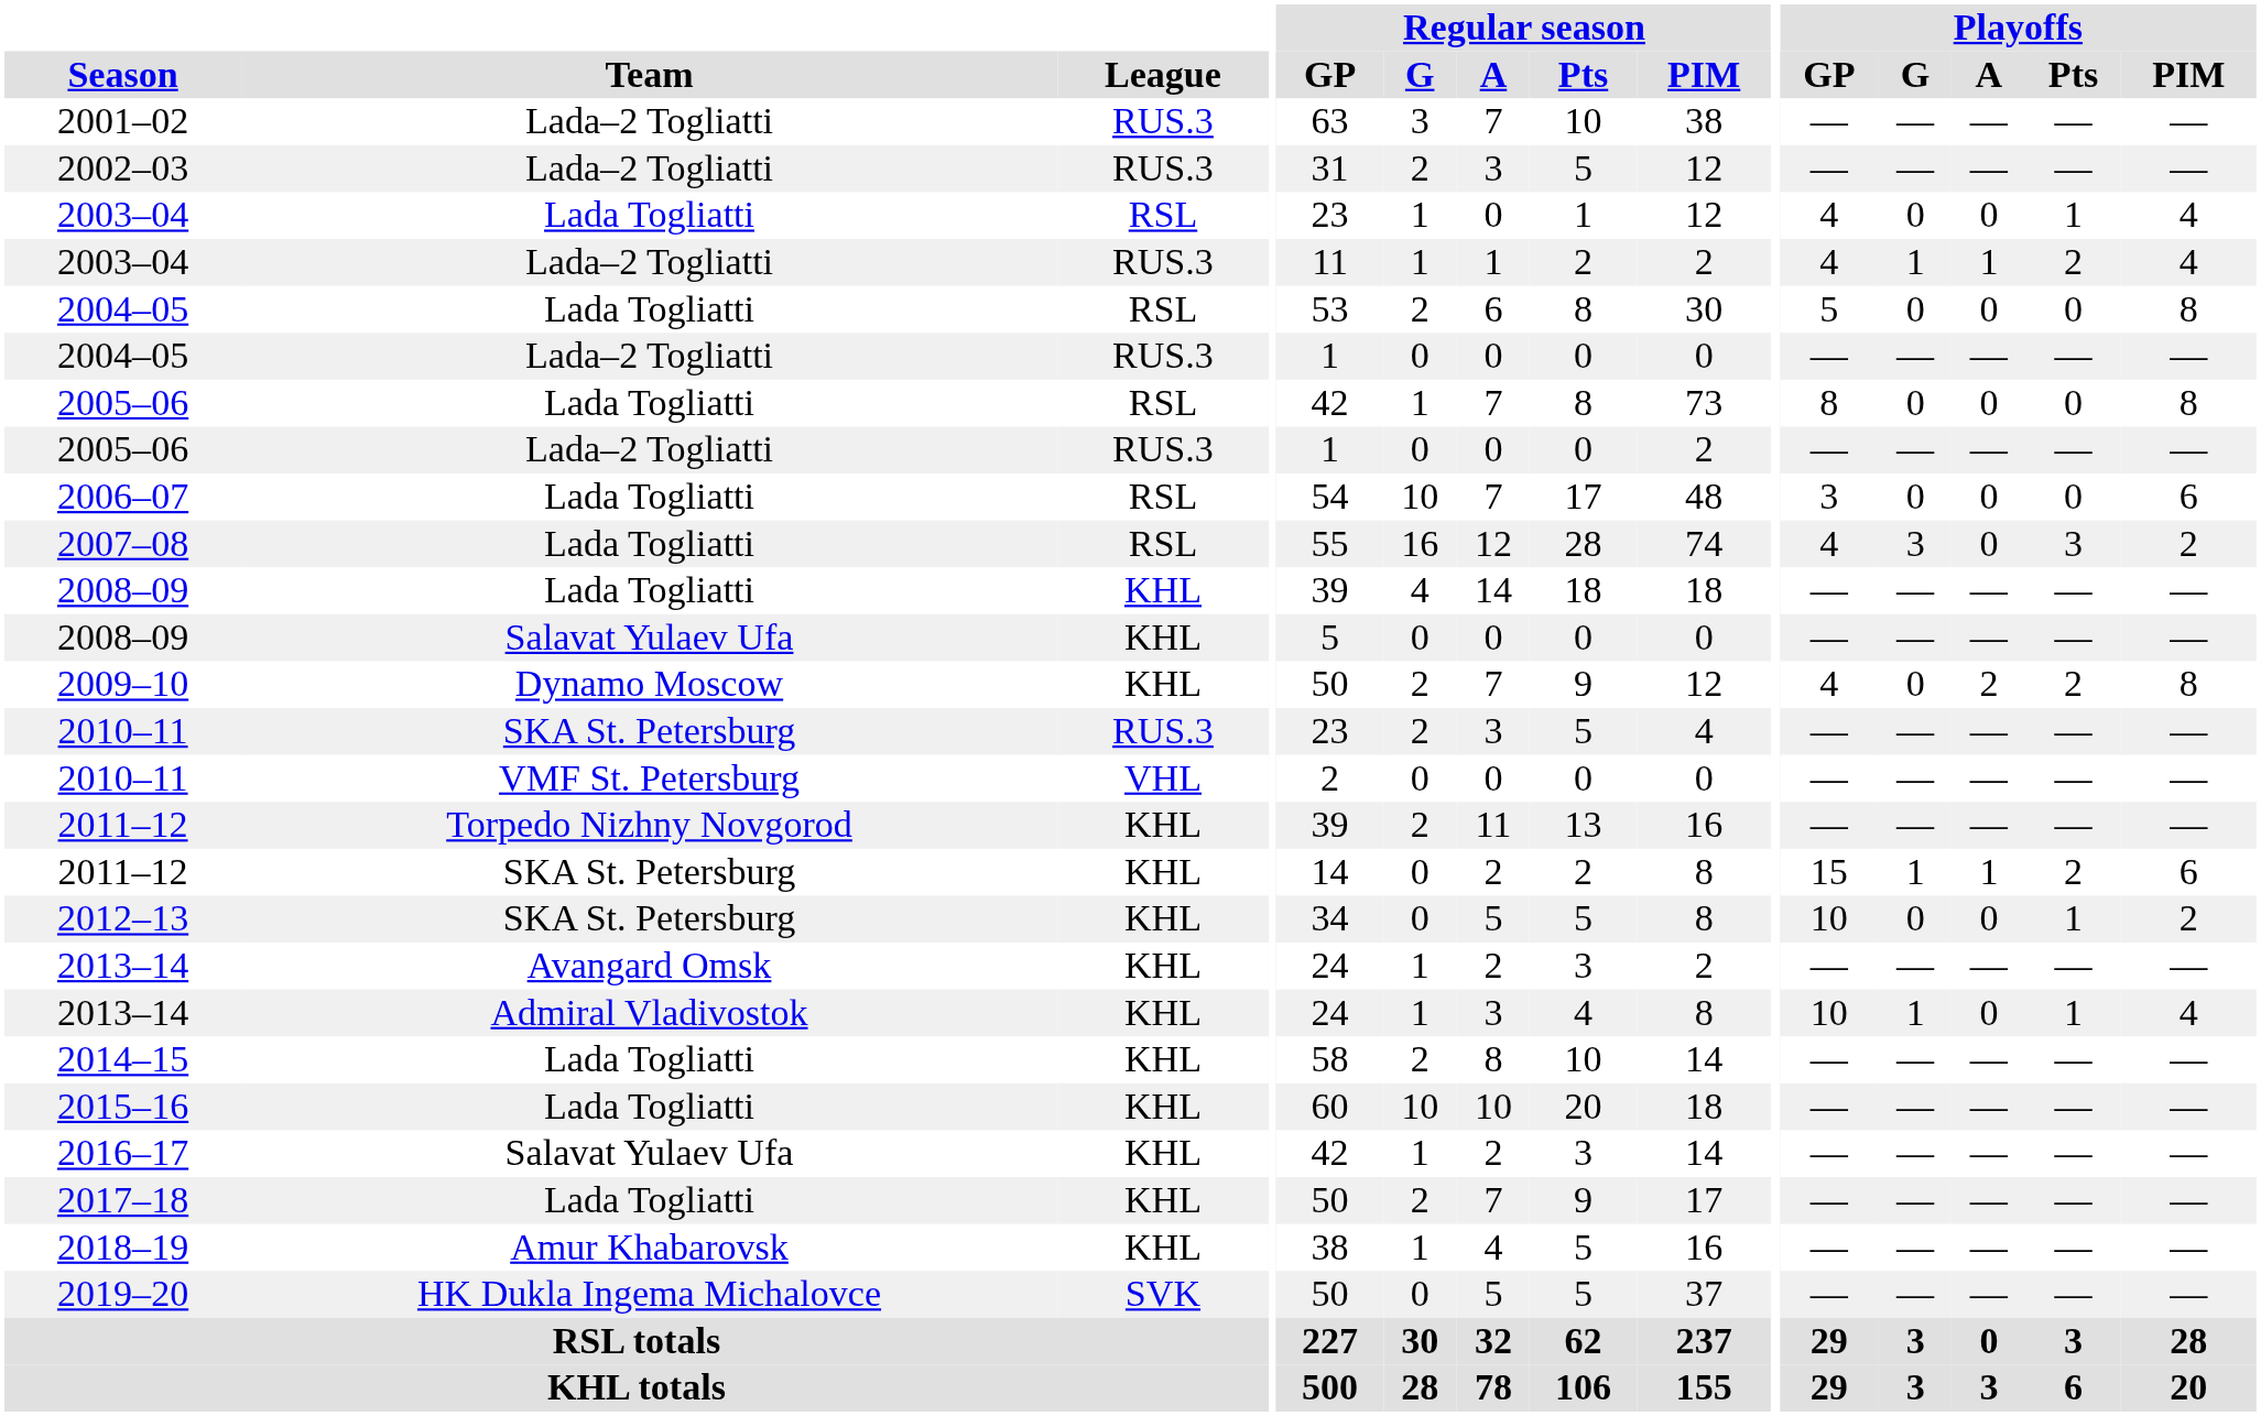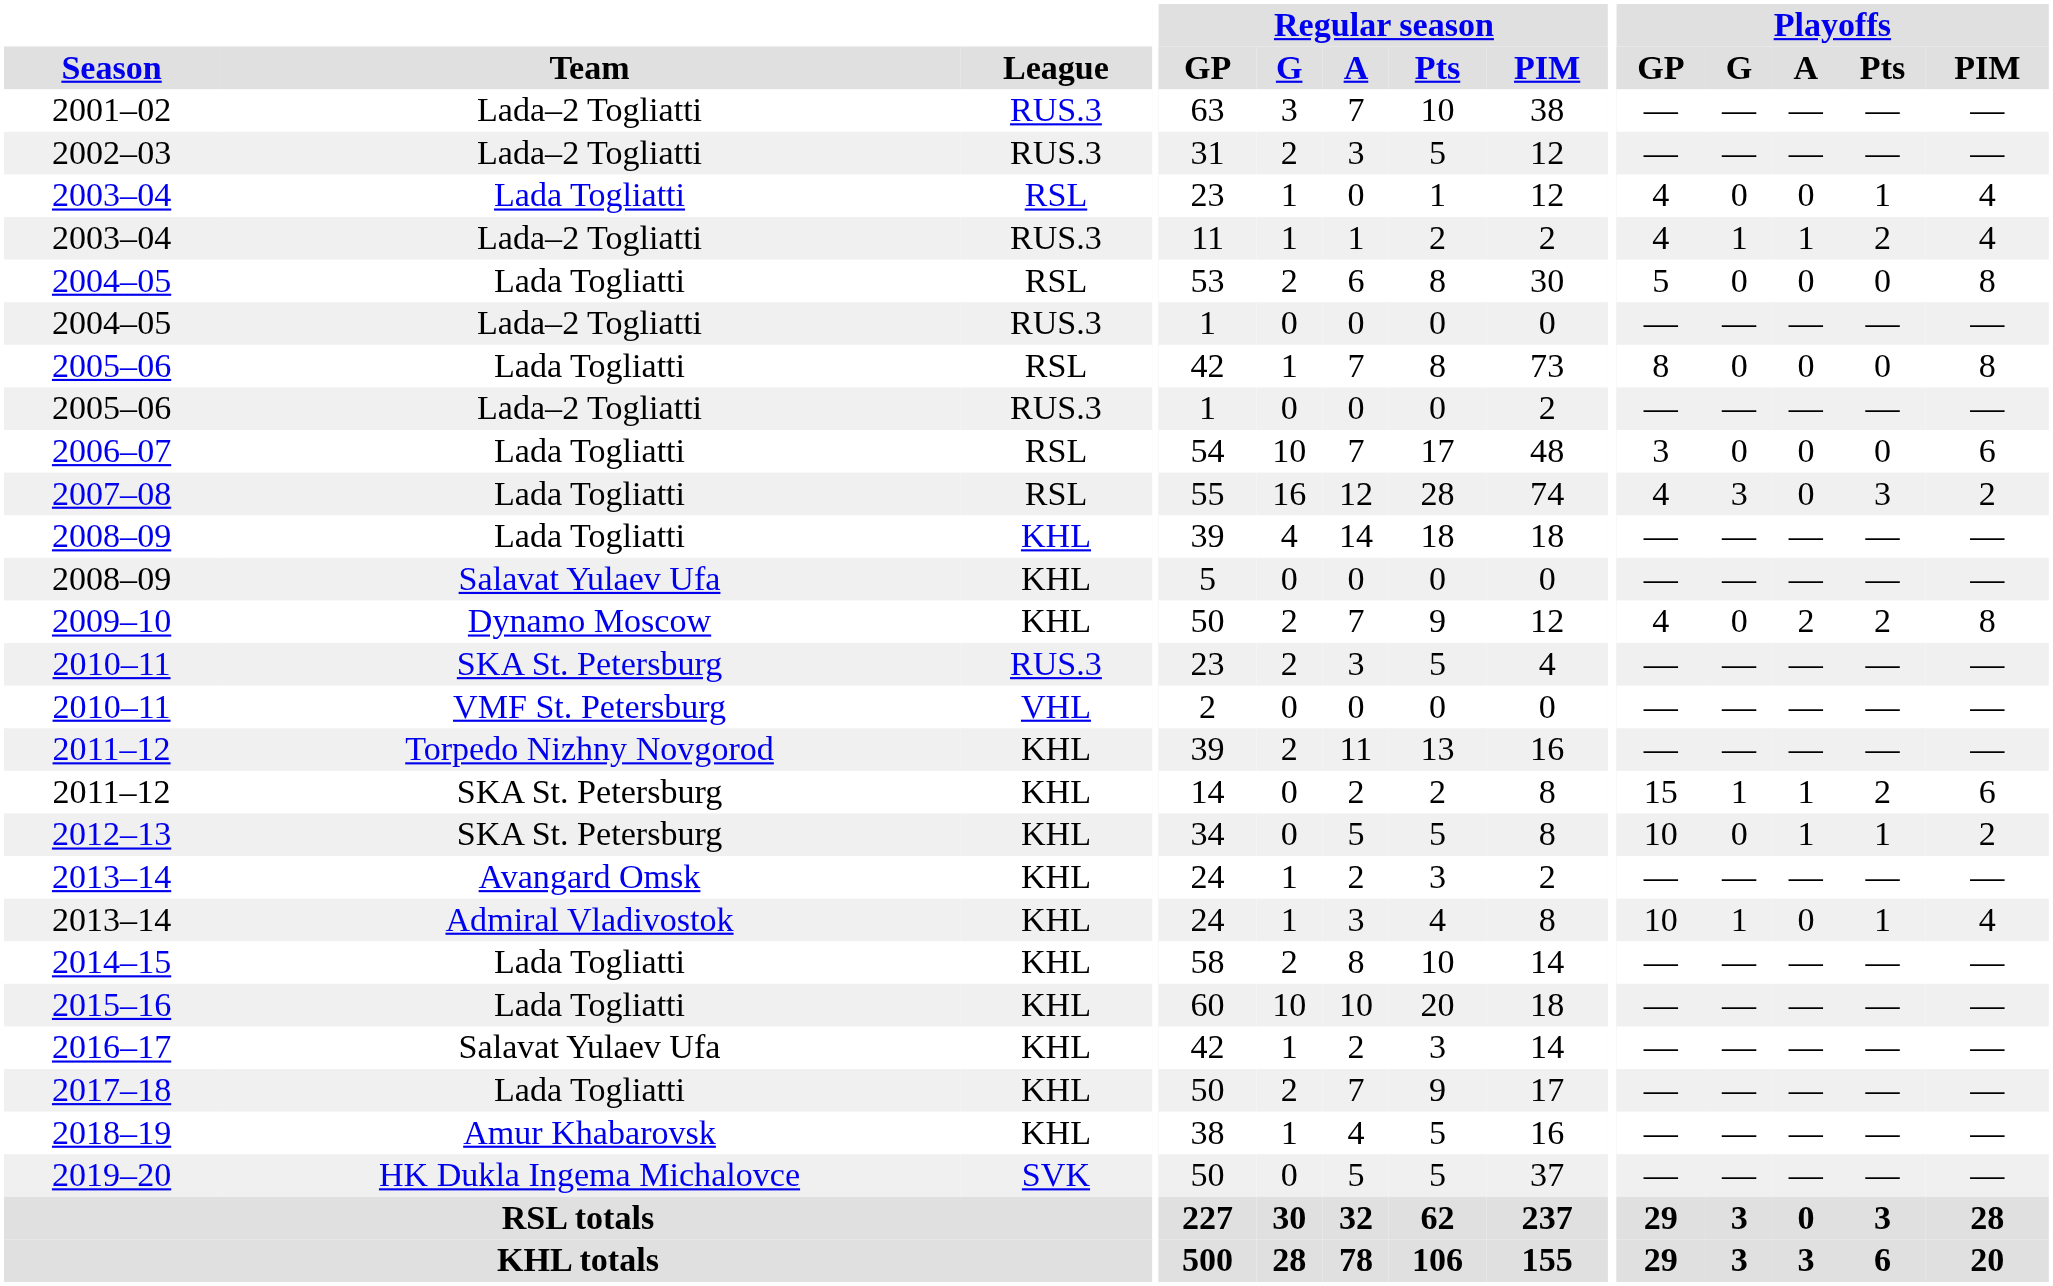2012–13 | Playoffs / A: 0 -> 1
